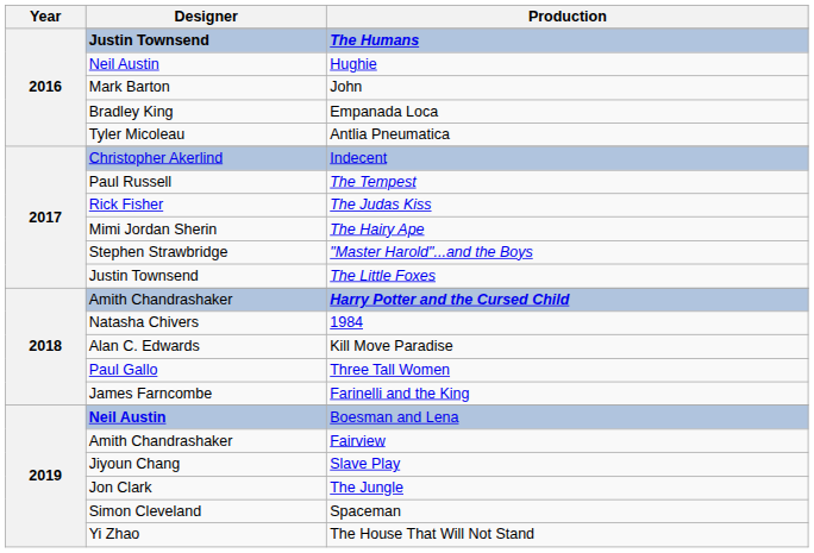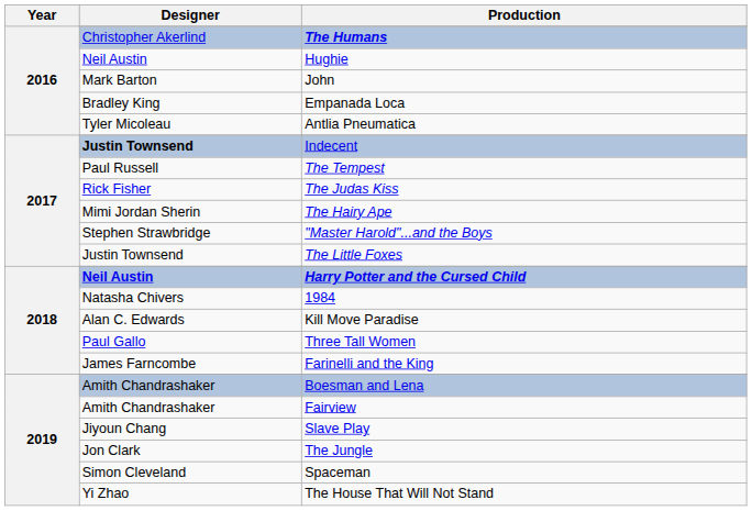The Humans | Designer: Justin Townsend -> Christopher Akerlind
Indecent | Designer: Christopher Akerlind -> Justin Townsend
Harry Potter and the Cursed Child | Designer: Amith Chandrashaker -> Neil Austin
Boesman and Lena | Designer: Neil Austin -> Amith Chandrashaker
